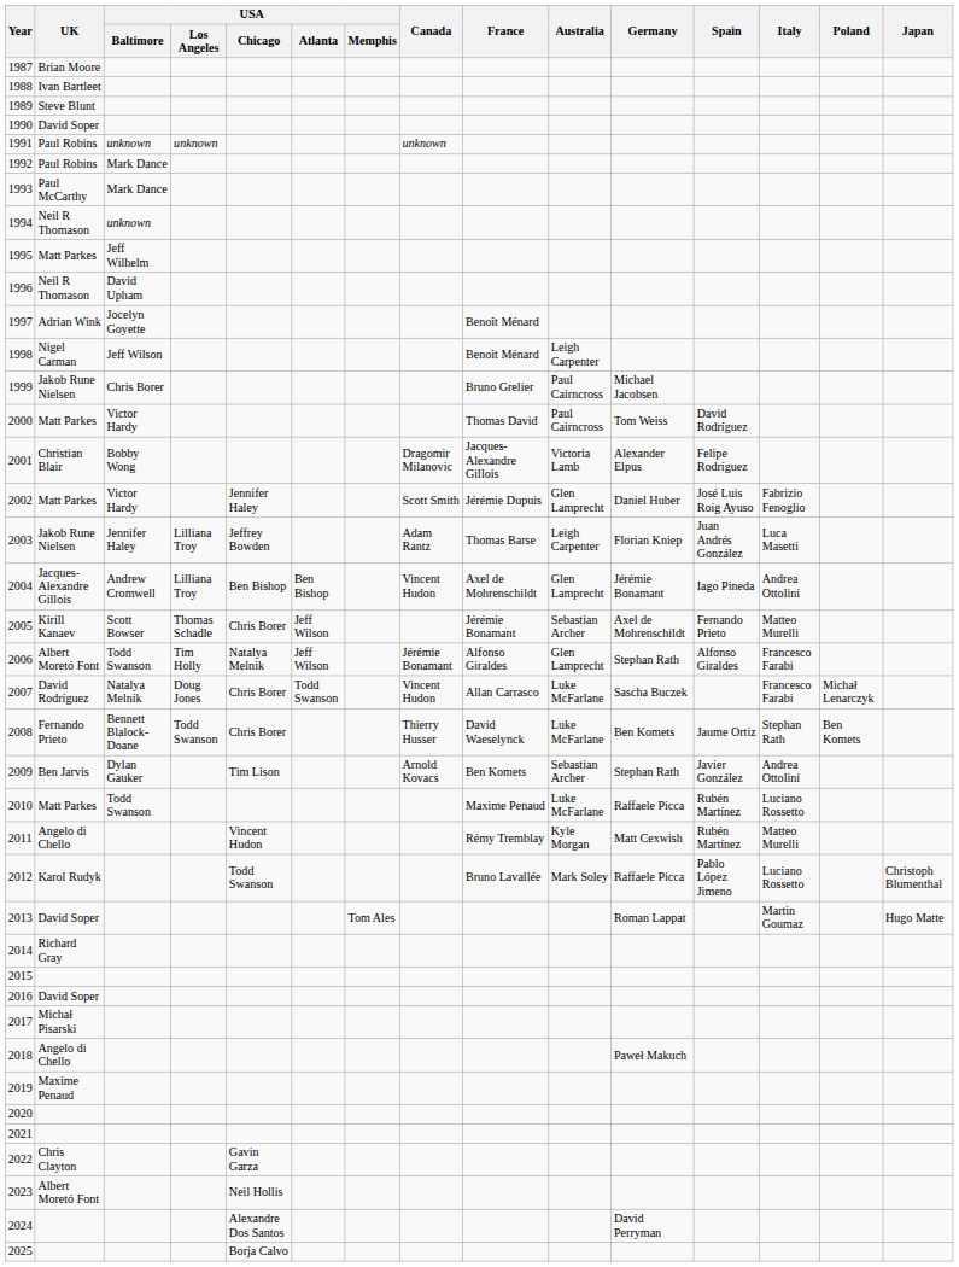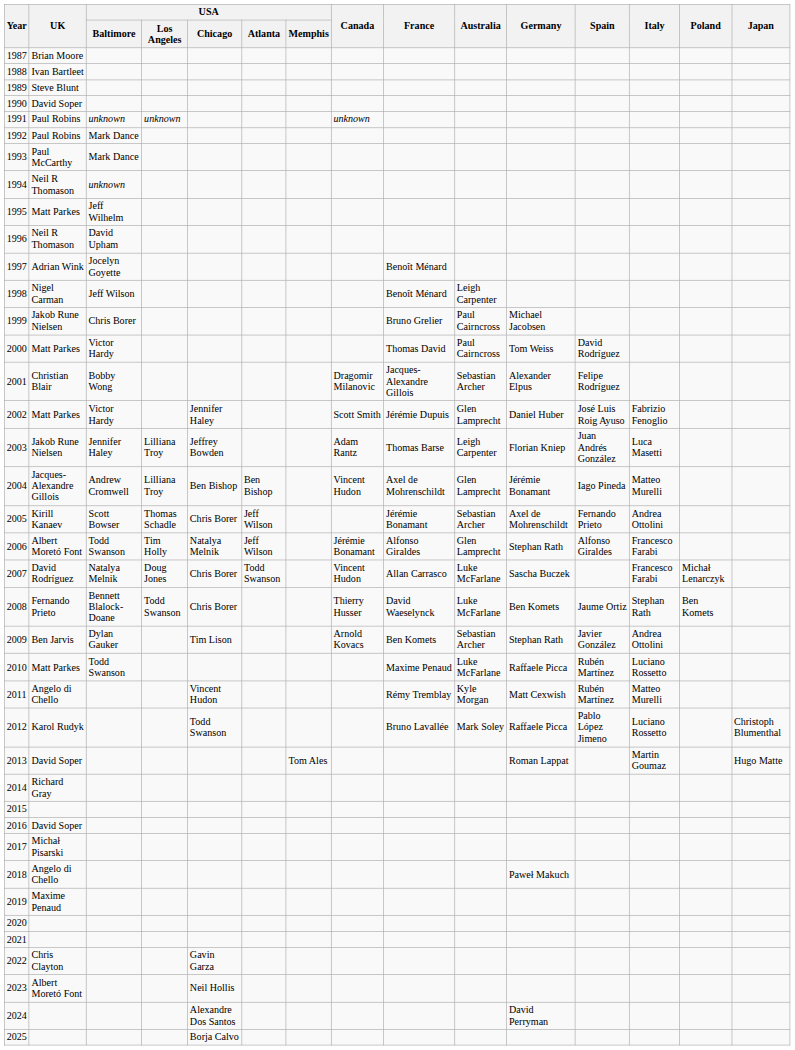2001 | Australia: Victoria Lamb -> Sebastian Archer
2004 | Italy: Andrea Ottolini -> Matteo Murelli
2005 | Italy: Matteo Murelli -> Andrea Ottolini
